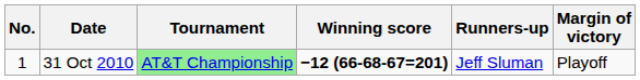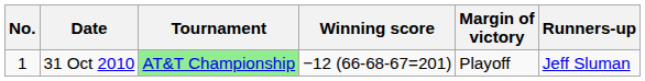columns swapped: Margin of victory <-> Runners-up
31 Oct 2010 | Winning score: bold -> normal
